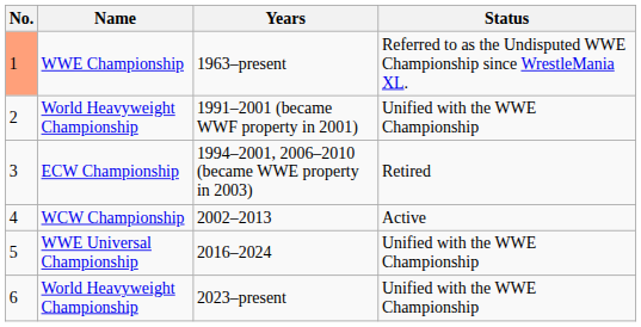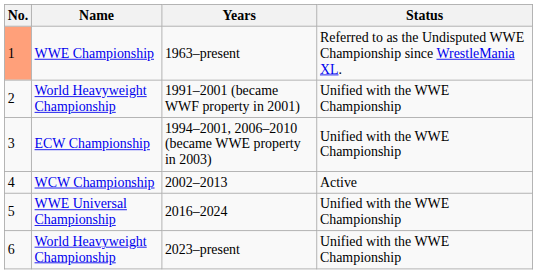1994–2001, 2006–2010 (became WWE property in 2003) | Status: Retired -> Unified with the WWE Championship
